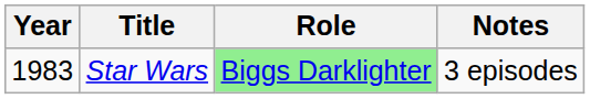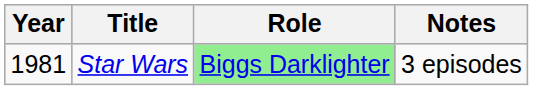Star Wars | Year: 1983 -> 1981
